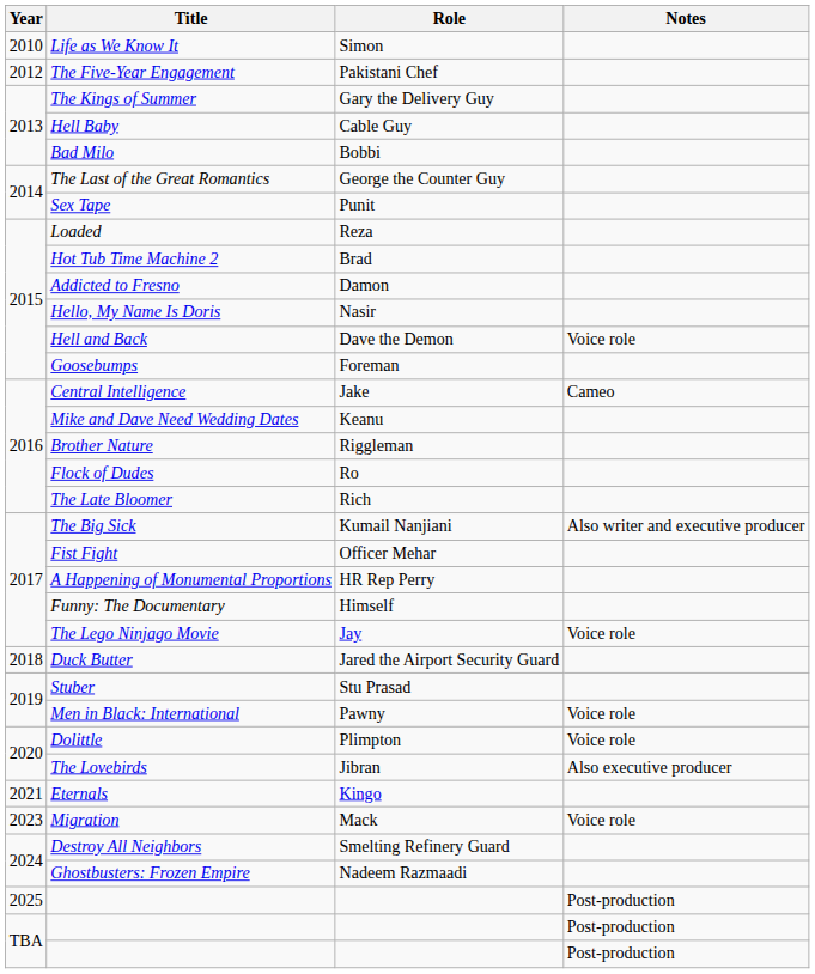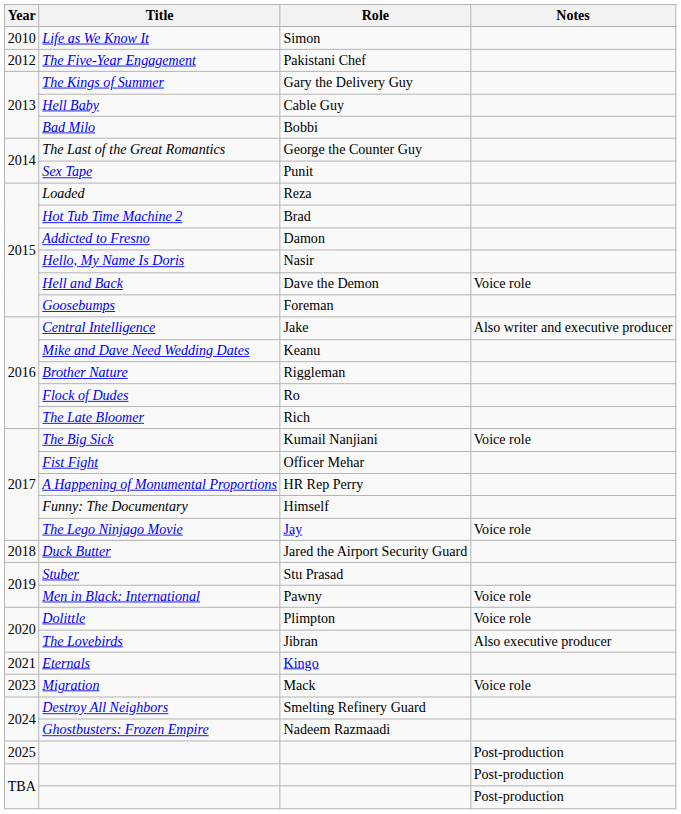Central Intelligence | Notes: Cameo -> Also writer and executive producer
The Big Sick | Notes: Also writer and executive producer -> Voice role
